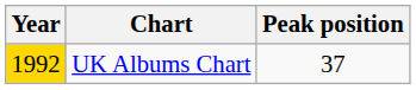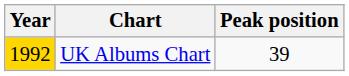UK Albums Chart | Peak position: 37 -> 39
